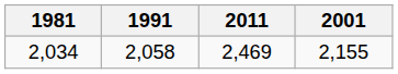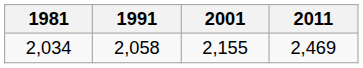columns swapped: 2001 <-> 2011
